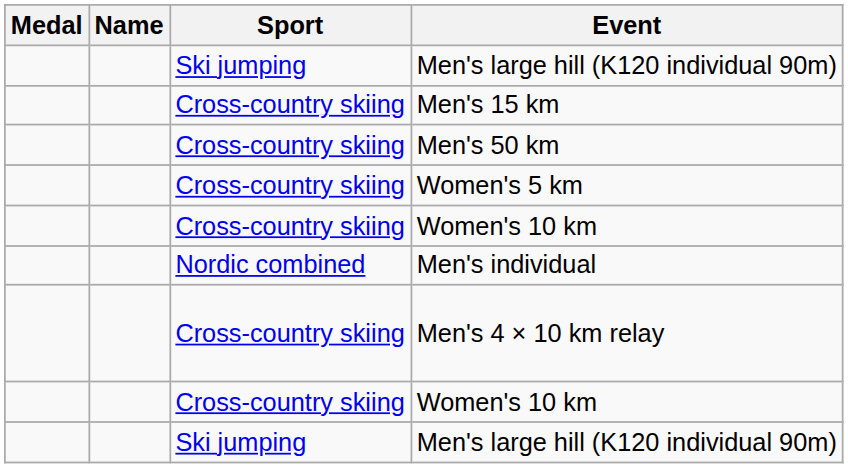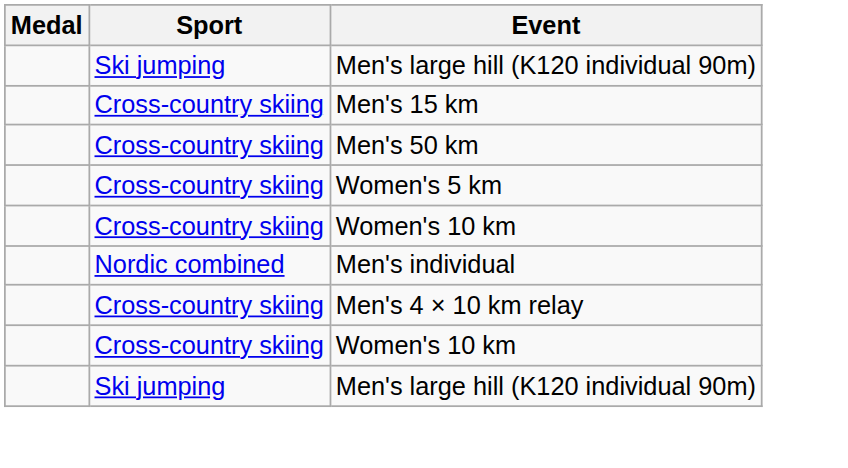- column: Name
